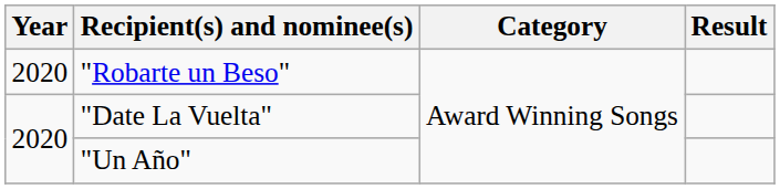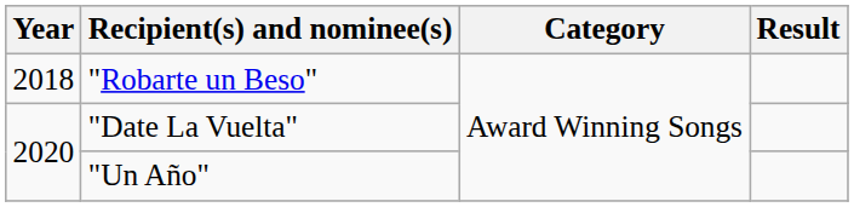"Robarte un Beso" | Year: 2020 -> 2018
